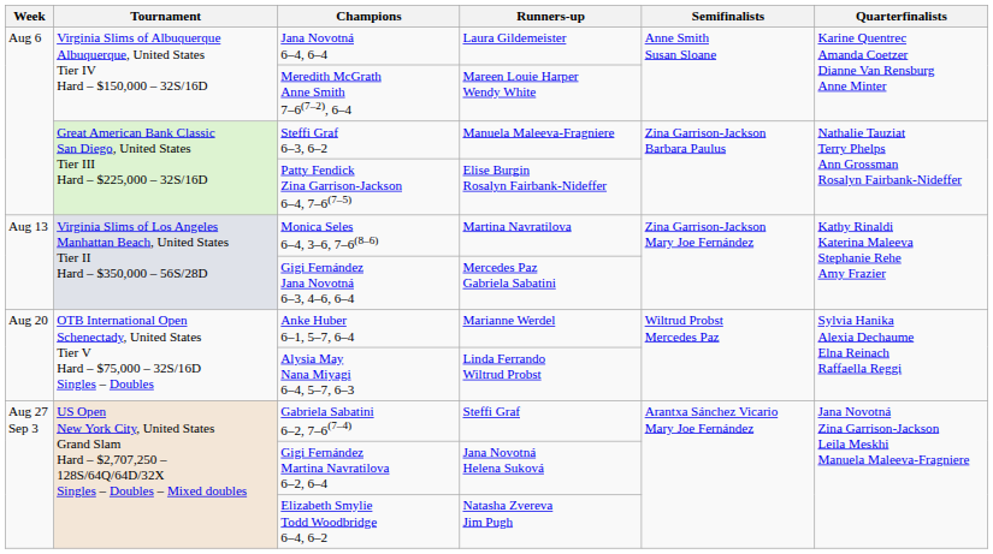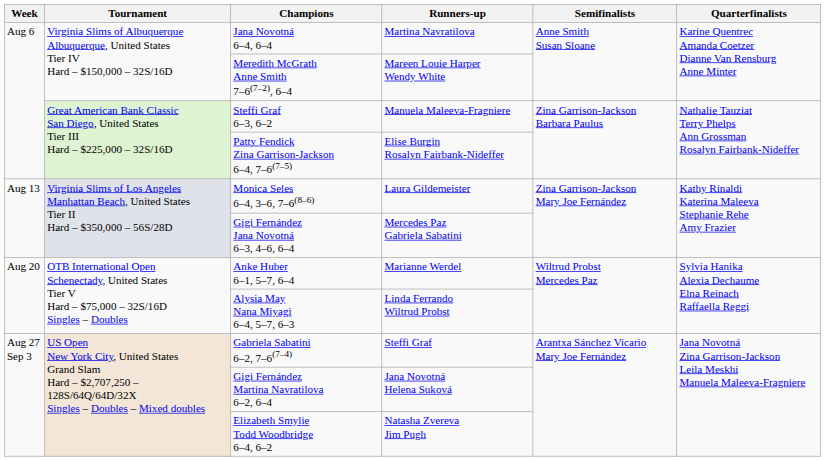Jana Novotná 6–4, 6–4 | Runners-up: Laura Gildemeister -> Martina Navratilova
Monica Seles 6–4, 3–6, 7–6(8–6) | Runners-up: Martina Navratilova -> Laura Gildemeister
